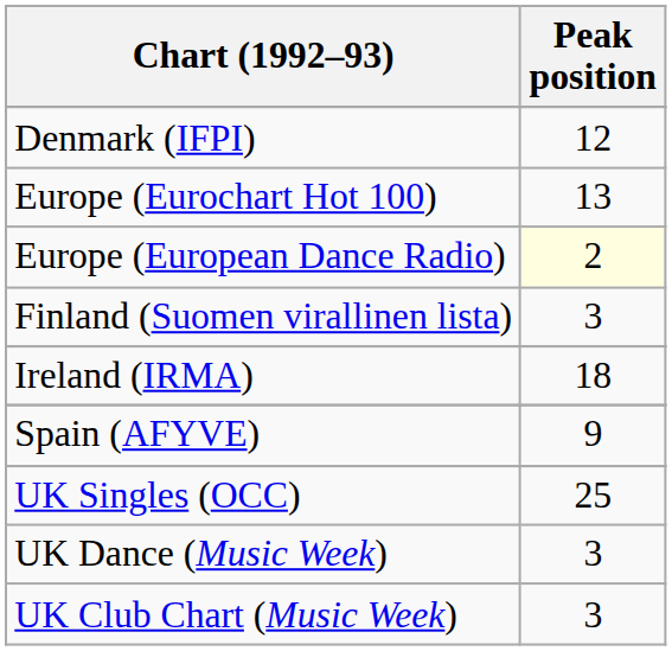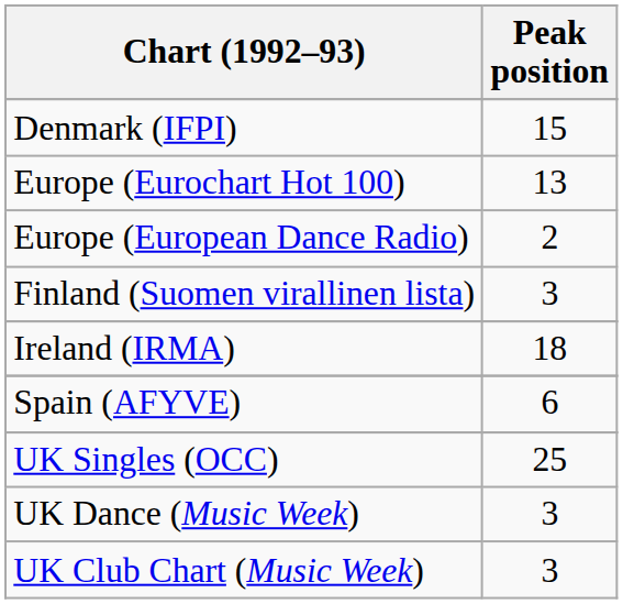Denmark (IFPI) | Peak position: 12 -> 15
Europe (European Dance Radio) | Peak position: lightyellow background -> no background
Spain (AFYVE) | Peak position: 9 -> 6
